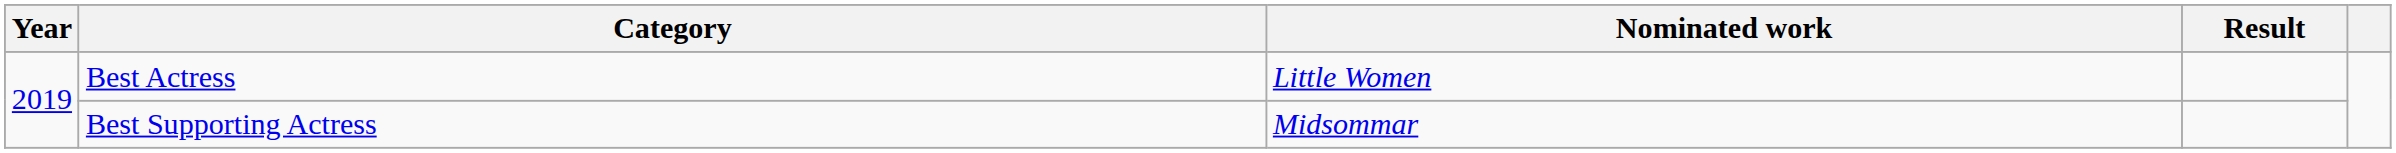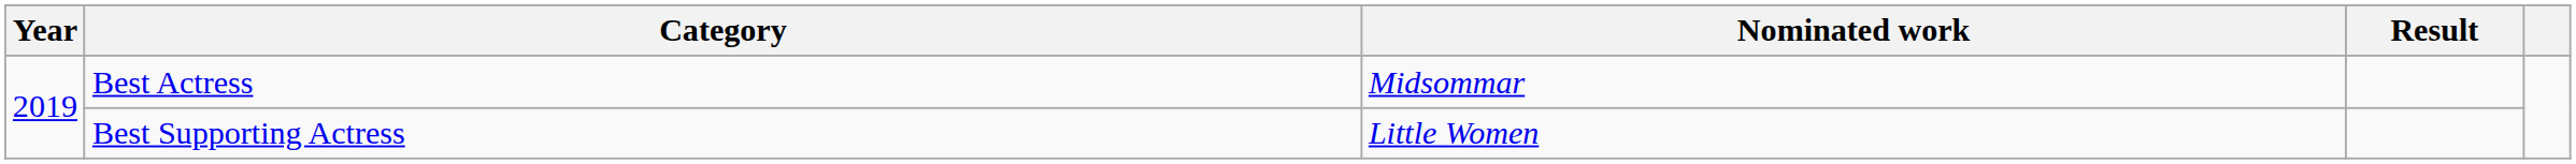Best Actress | Nominated work: Little Women -> Midsommar
Best Supporting Actress | Nominated work: Midsommar -> Little Women
